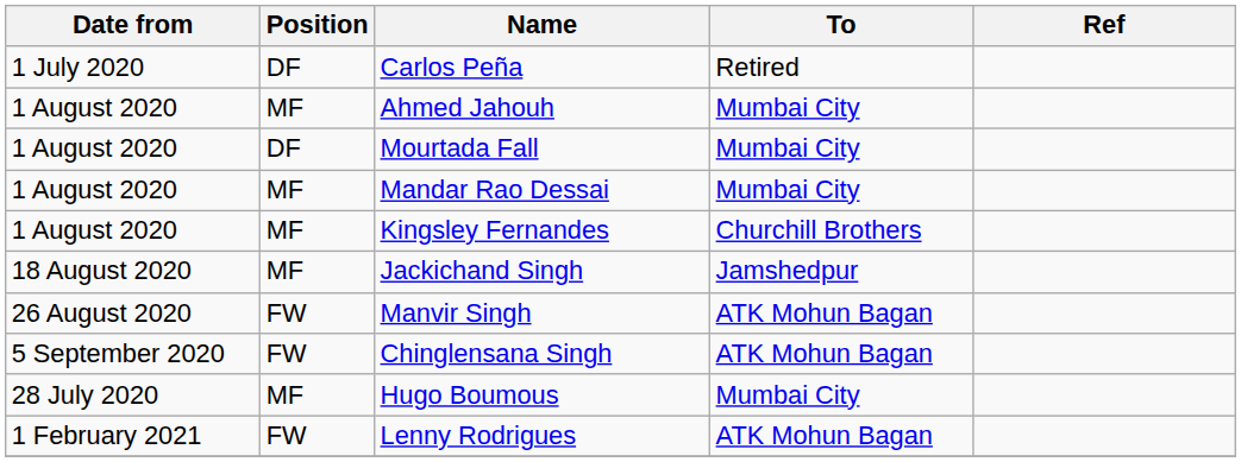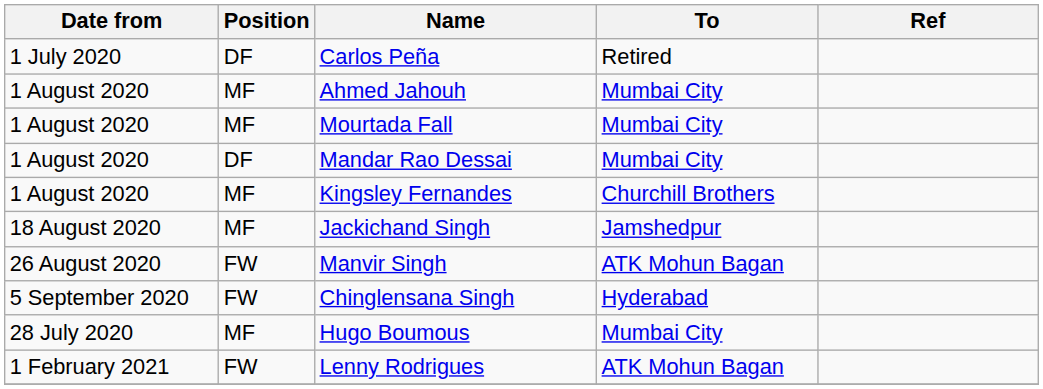Mourtada Fall | Position: DF -> MF
Mandar Rao Dessai | Position: MF -> DF
Chinglensana Singh | To: ATK Mohun Bagan -> Hyderabad
